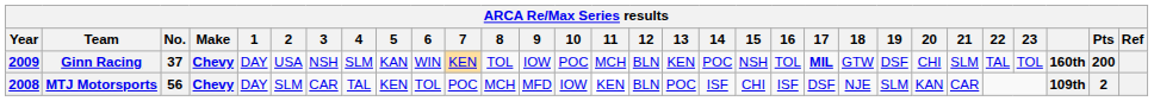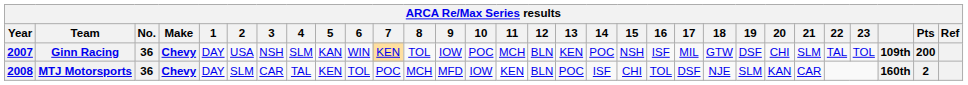Ginn Racing | Year: 2009 -> 2007
Ginn Racing | No.: 37 -> 36
Ginn Racing | 16: TOL -> ISF
Ginn Racing | 17: bold -> normal
Ginn Racing | column 28: 160th -> 109th
MTJ Motorsports | No.: 56 -> 36
MTJ Motorsports | 16: ISF -> TOL
MTJ Motorsports | column 28: 109th -> 160th
